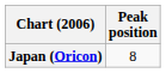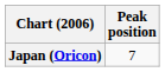Japan (Oricon) | Peak position: 8 -> 7
